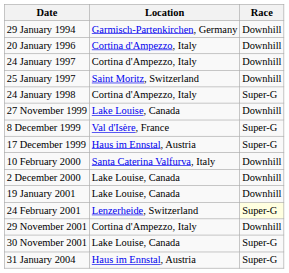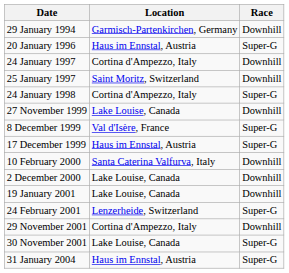20 January 1996 | Location: Cortina d'Ampezzo, Italy -> Haus im Ennstal, Austria
20 January 1996 | Race: Downhill -> Super-G
24 February 2001 | Race: lightyellow background -> no background
